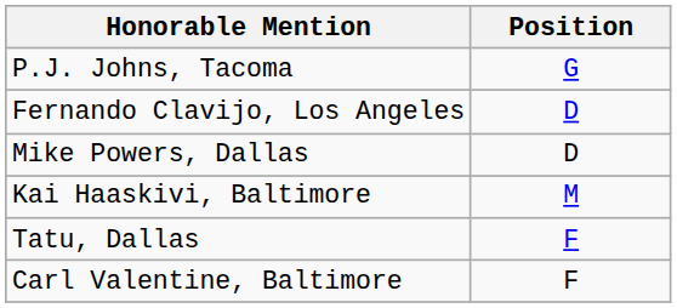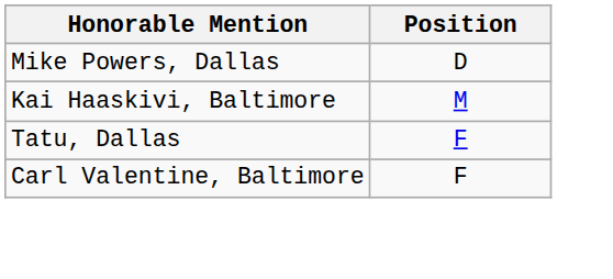- row: P.J. Johns, Tacoma | G
- row: Fernando Clavijo, Los Angeles | D
